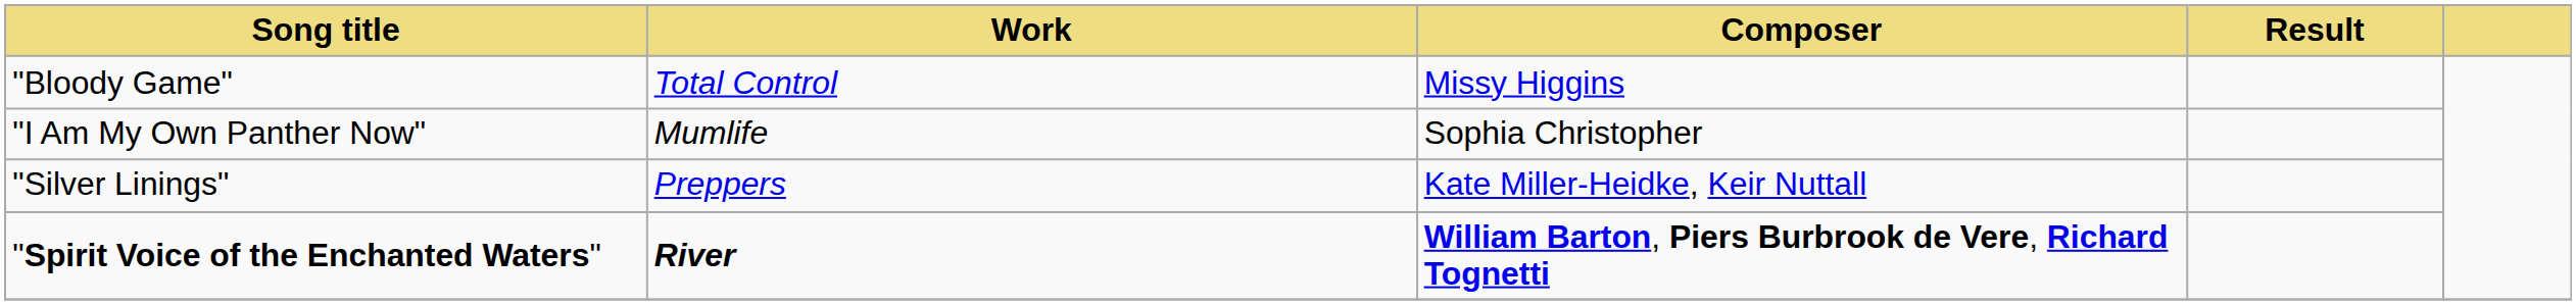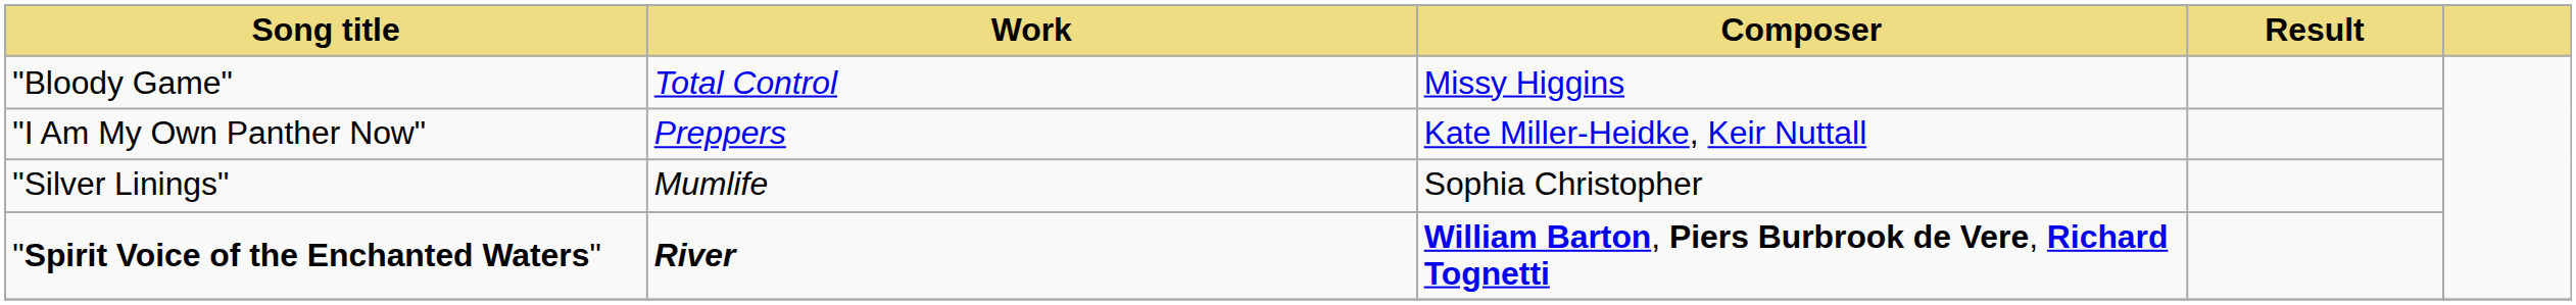"I Am My Own Panther Now" | Work: Mumlife -> Preppers
"I Am My Own Panther Now" | Composer: Sophia Christopher -> Kate Miller-Heidke, Keir Nuttall
"Silver Linings" | Work: Preppers -> Mumlife
"Silver Linings" | Composer: Kate Miller-Heidke, Keir Nuttall -> Sophia Christopher
